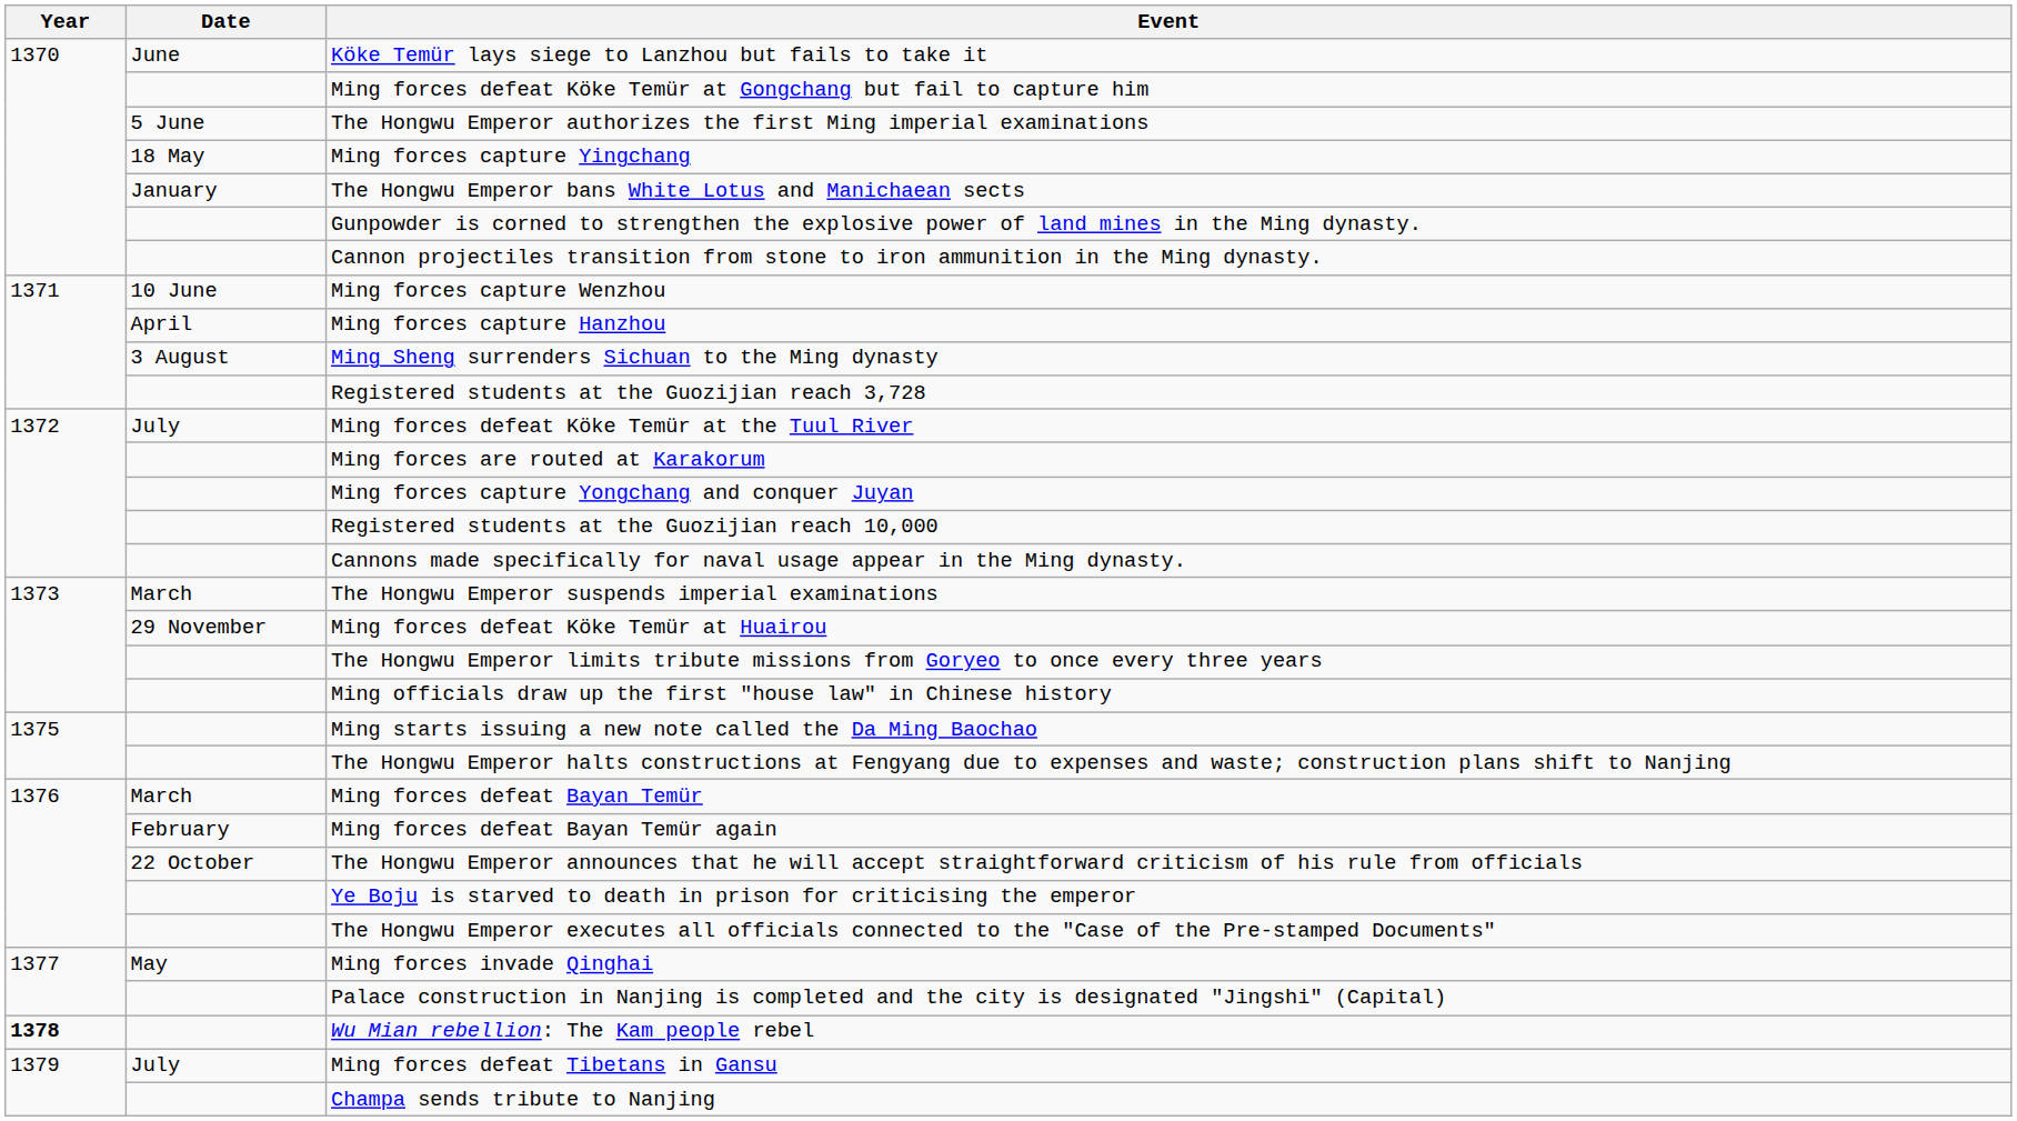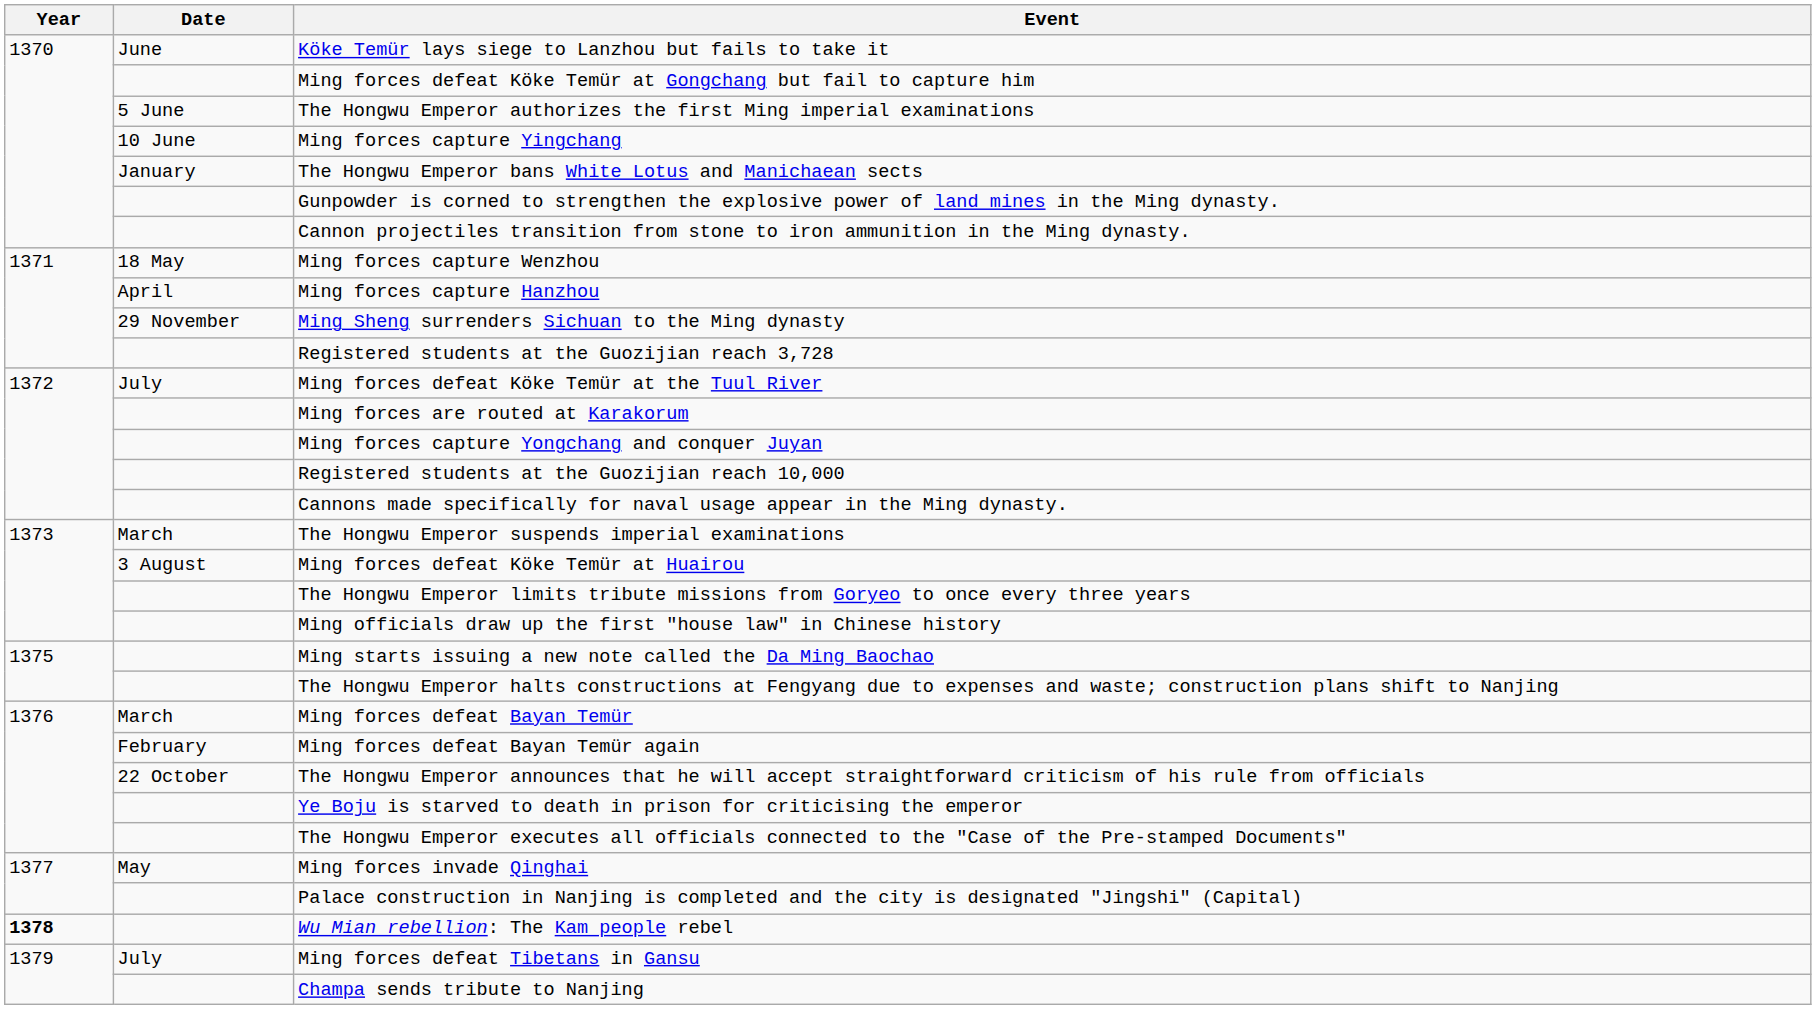Ming forces capture Yingchang | Date: 18 May -> 10 June
Ming forces capture Wenzhou | Date: 10 June -> 18 May
Ming Sheng surrenders Sichuan to the Ming dynasty | Date: 3 August -> 29 November
Ming forces defeat Köke Temür at Huairou | Date: 29 November -> 3 August
